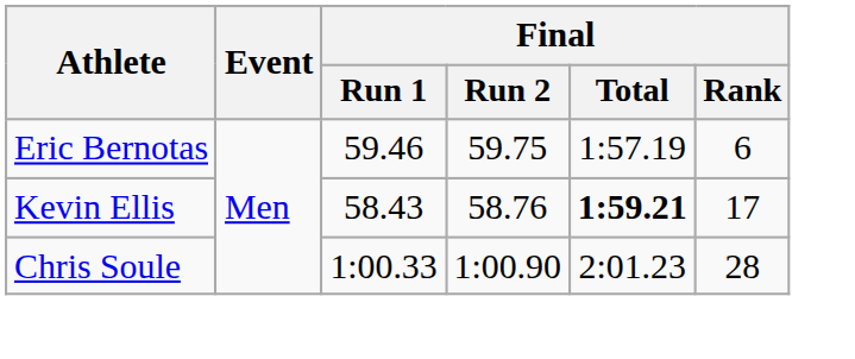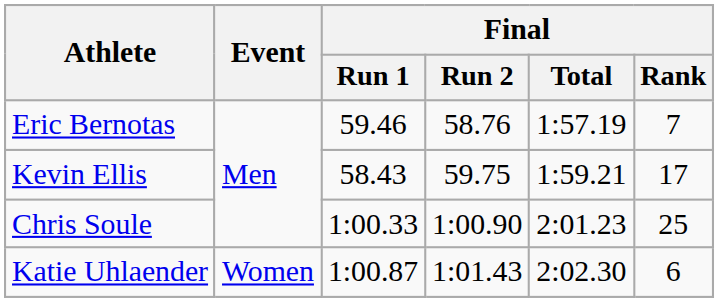Eric Bernotas | Final / Run 2: 59.75 -> 58.76
Eric Bernotas | Final / Rank: 6 -> 7
Kevin Ellis | Final / Run 2: 58.76 -> 59.75
Kevin Ellis | Final / Total: bold -> normal
Chris Soule | Final / Rank: 28 -> 25
+ row: Katie Uhlaender | Women | 1:00.87 | 1:01.43 | 2:02.30 | 6
